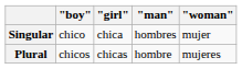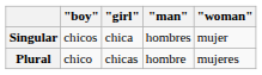Singular | "boy": chico -> chicos
Plural | "boy": chicos -> chico
